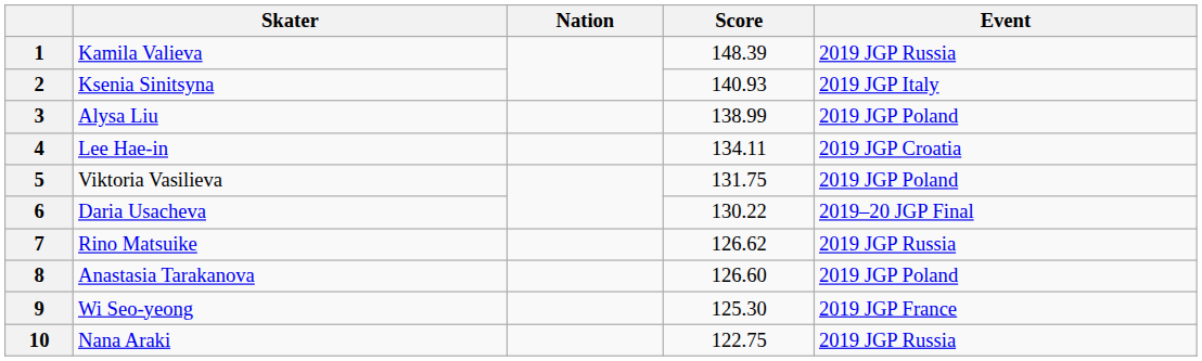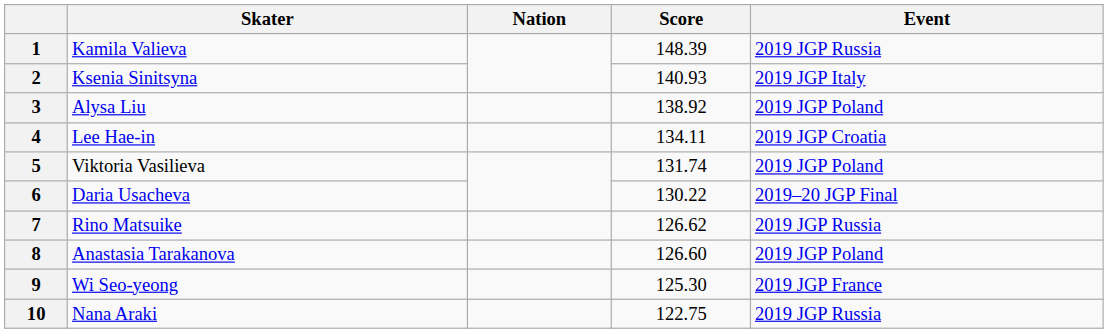3 | Score: 138.99 -> 138.92
5 | Score: 131.75 -> 131.74
